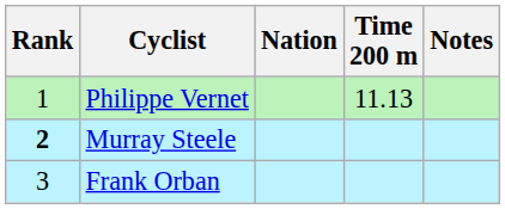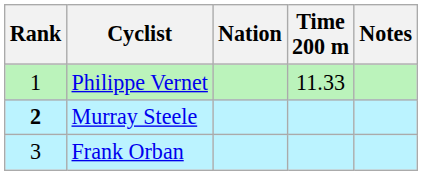Philippe Vernet | Time 200 m: 11.13 -> 11.33
